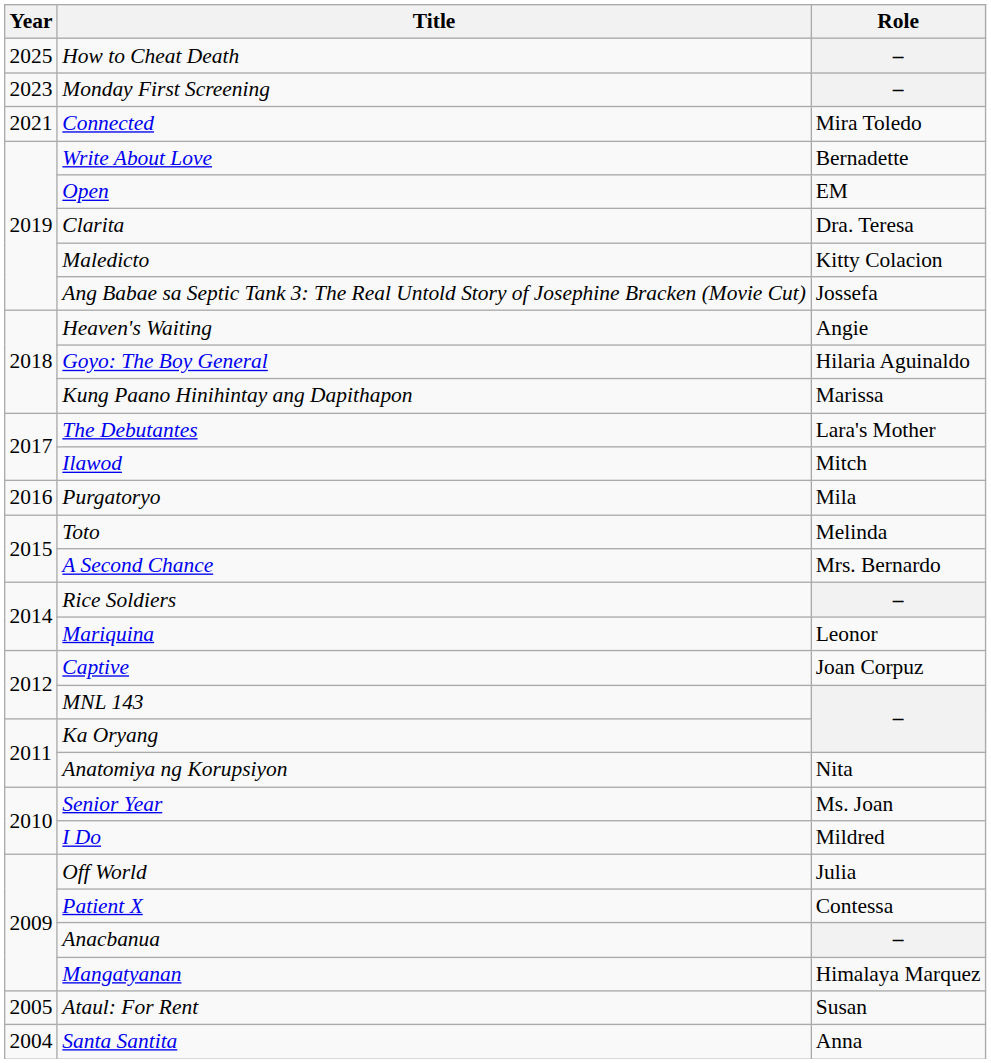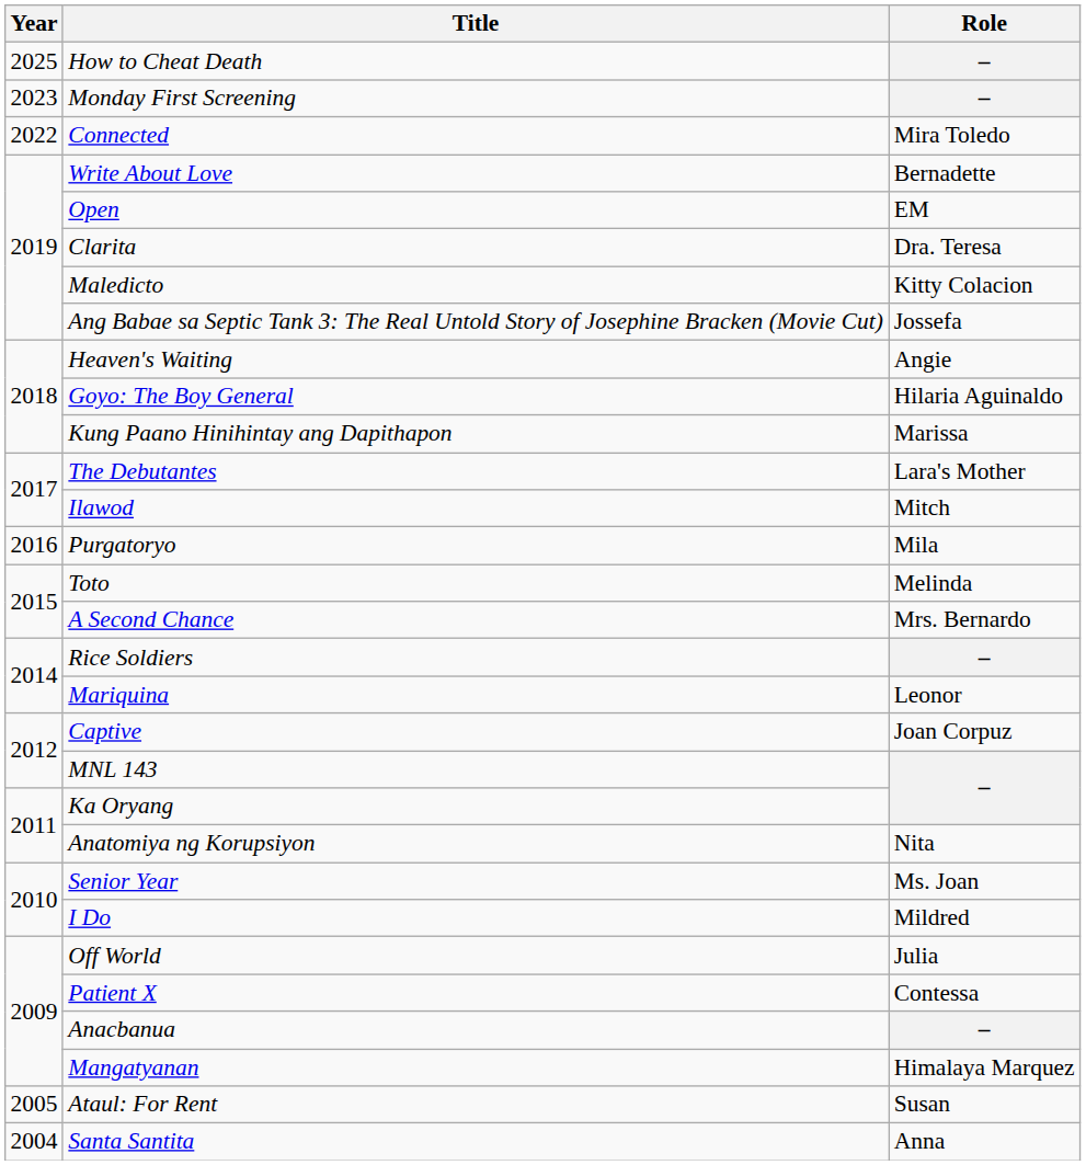Connected | Year: 2021 -> 2022
